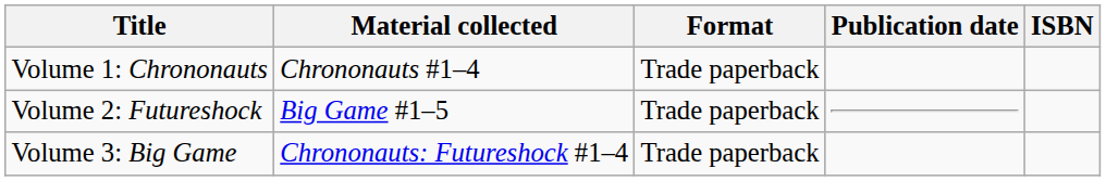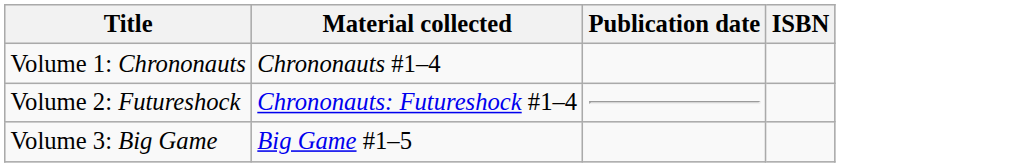- column: Format | Trade paperback | Trade paperback | Trade paperback
Volume 2: Futureshock | Material collected: Big Game #1–5 -> Chrononauts: Futureshock #1–4
Volume 3: Big Game | Material collected: Chrononauts: Futureshock #1–4 -> Big Game #1–5
